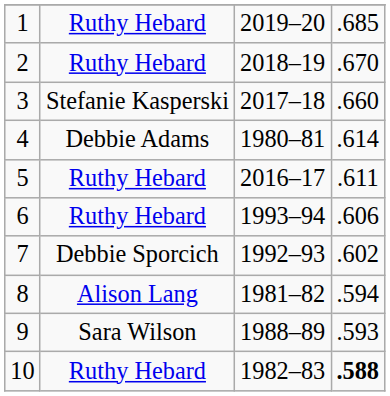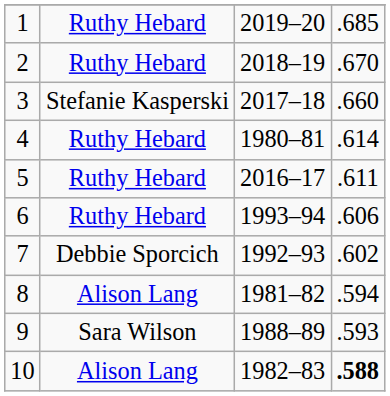4 | column 2: Debbie Adams -> Ruthy Hebard
10 | column 2: Ruthy Hebard -> Alison Lang
